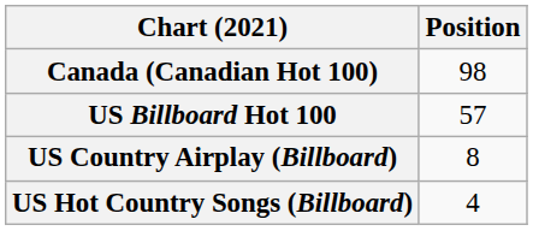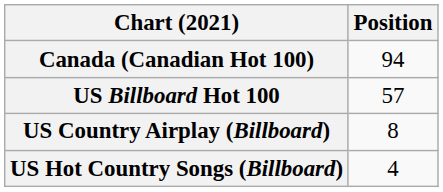Canada (Canadian Hot 100) | Position: 98 -> 94
